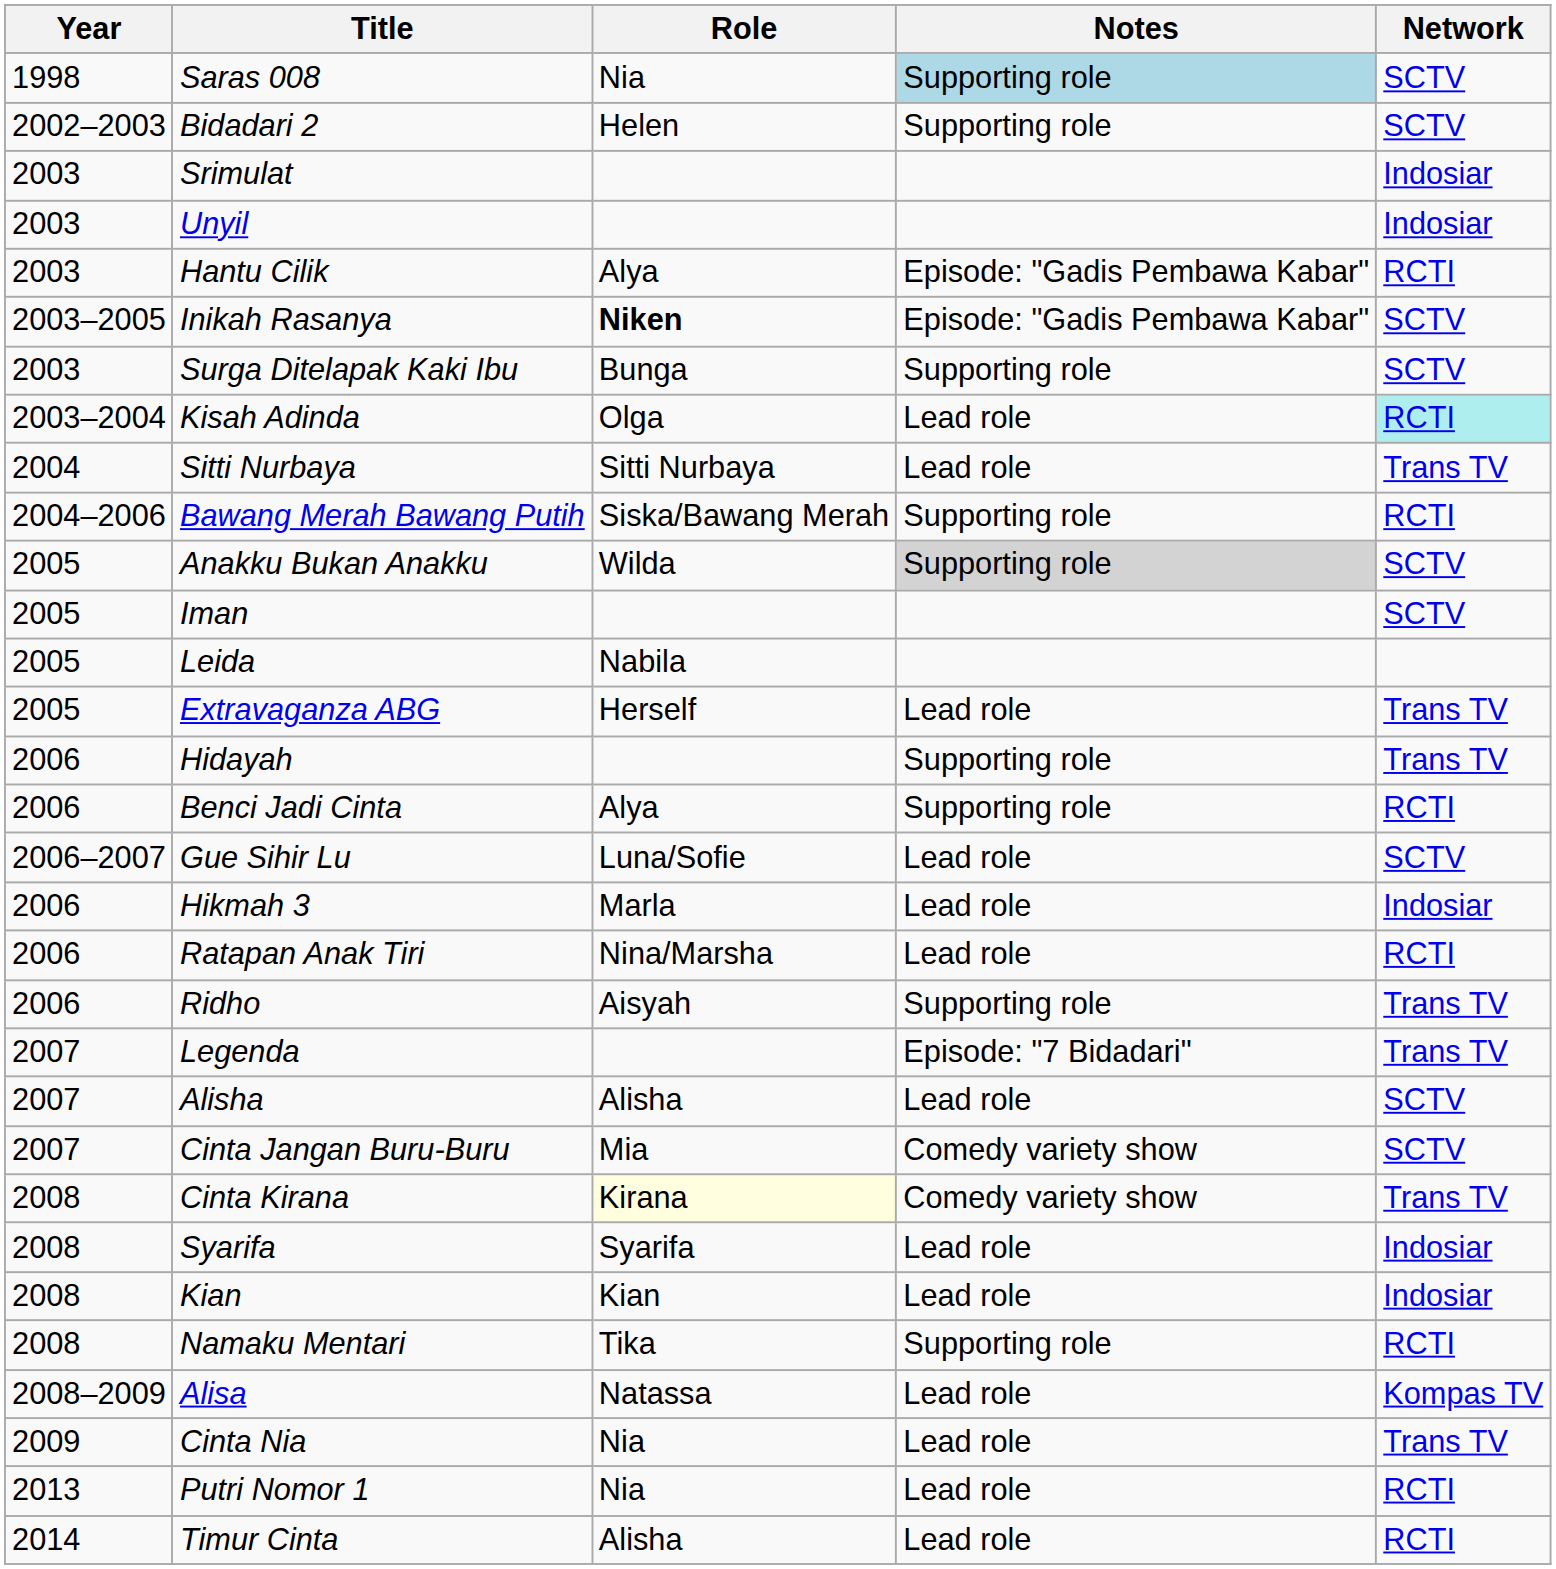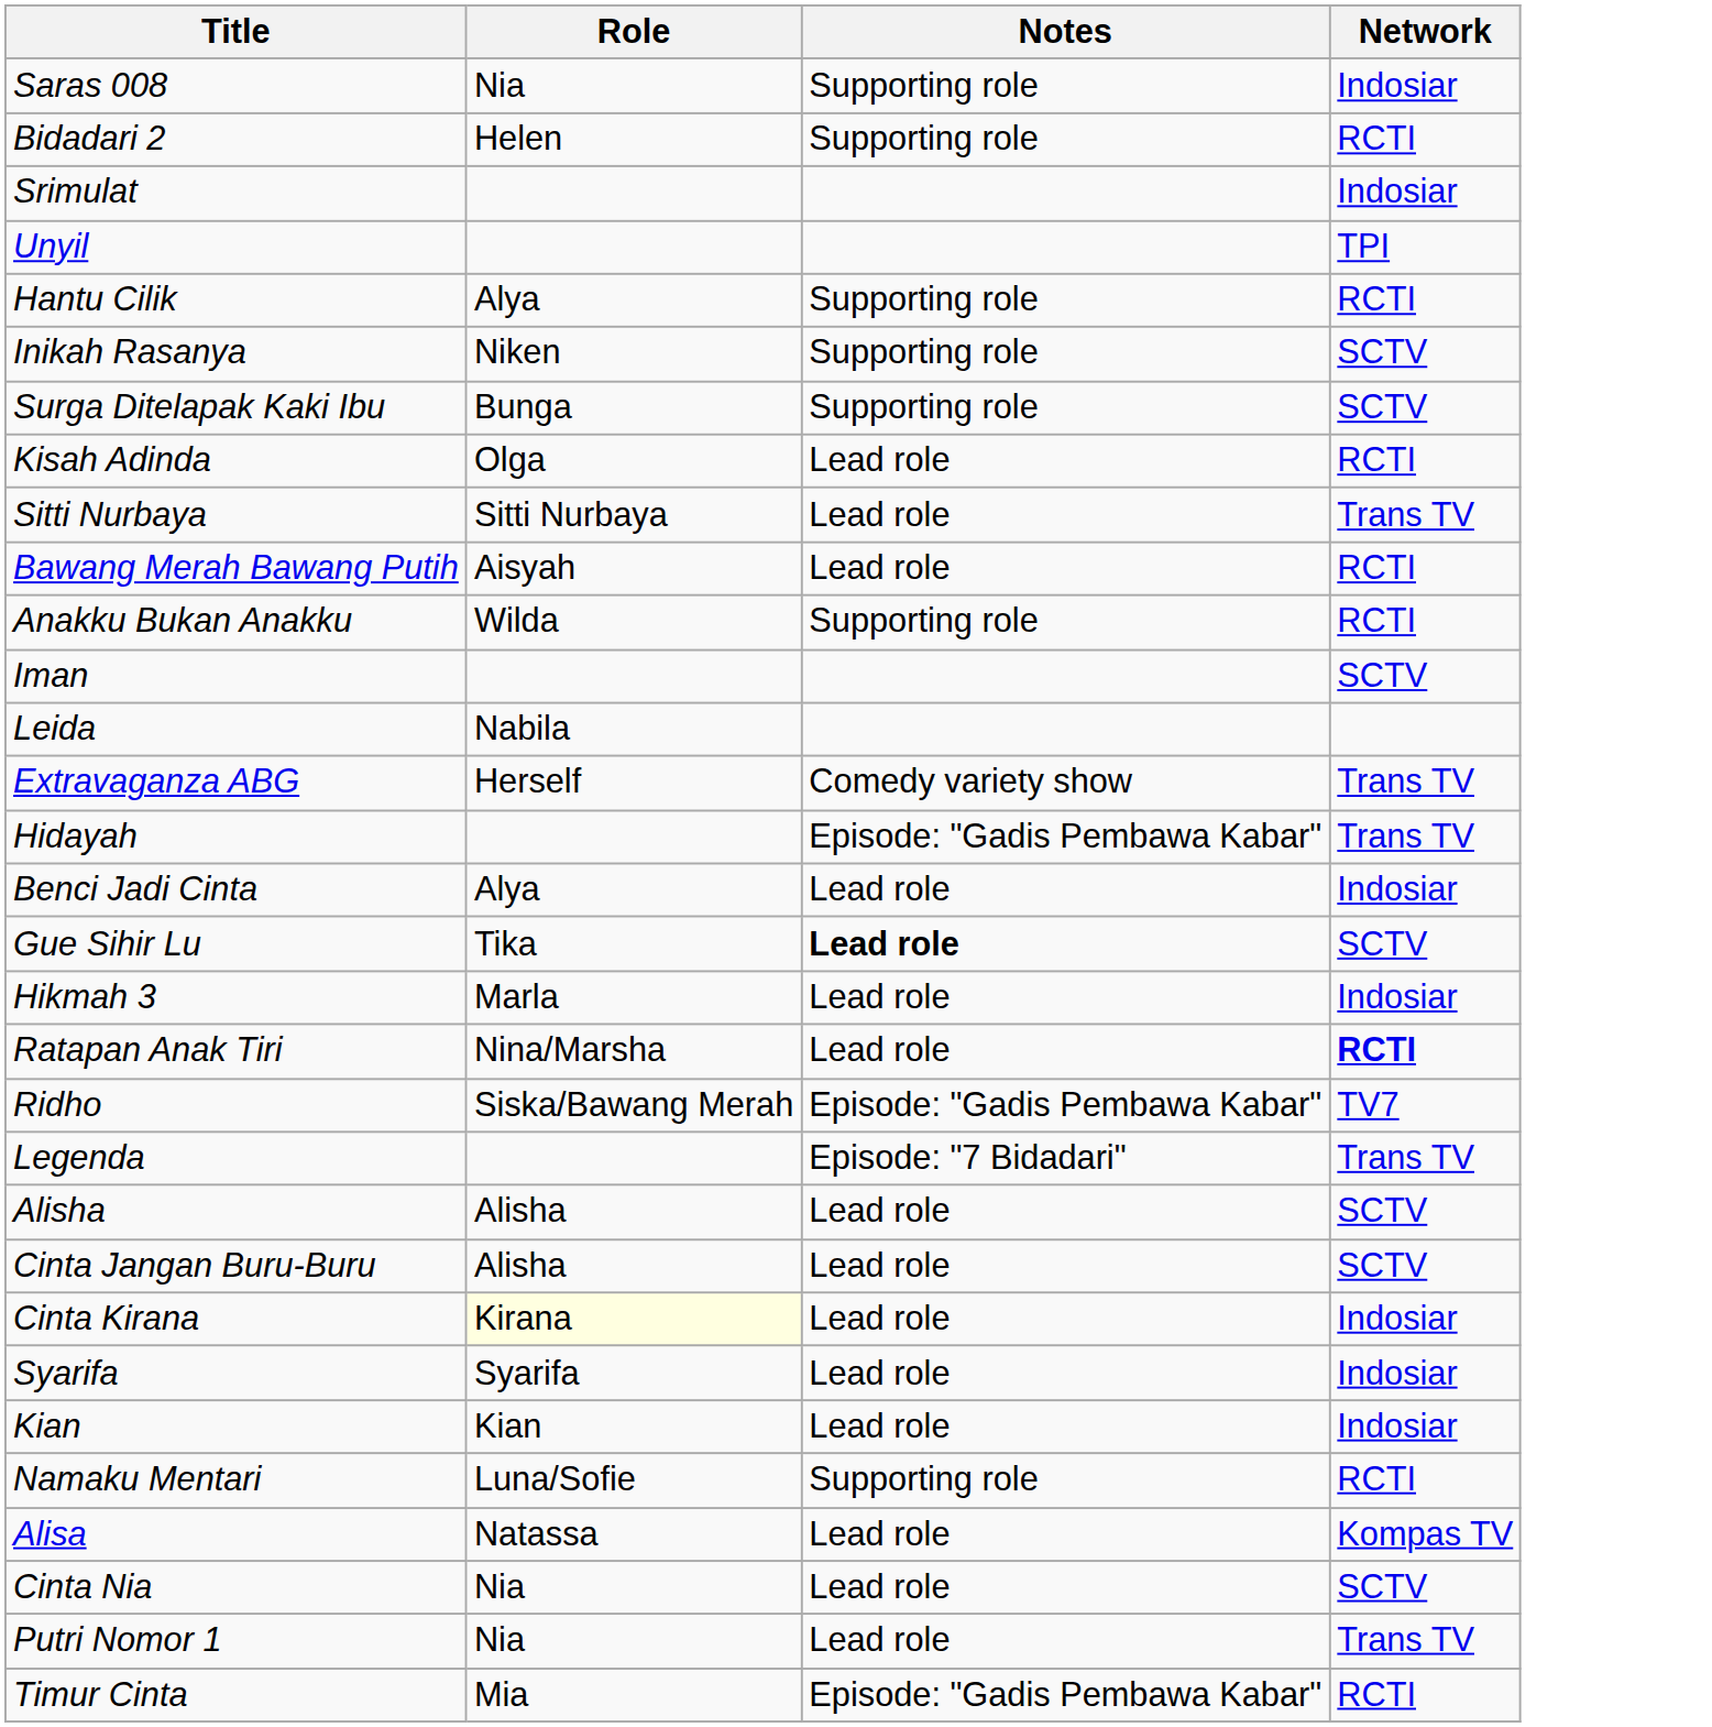- column: Year | 1998 | 2002–2003 | 2003 | 2003 | 2003 | 2003–2005 | 2003 | 2003–2004 | 2004 | 2004–2006 | 2005 | 2005 | 2005 | 2005 | 2006 | 2006 | 2006–2007 | 2006 | 2006 | 2006 | 2007 | 2007 | 2007 | 2008 | 2008 | 2008 | 2008 | 2008–2009 | 2009 | 2013 | 2014
Saras 008 | Notes: lightblue background -> no background
Saras 008 | Network: SCTV -> Indosiar
Bidadari 2 | Network: SCTV -> RCTI
Unyil | Network: Indosiar -> TPI
Hantu Cilik | Notes: Episode: "Gadis Pembawa Kabar" -> Supporting role
Inikah Rasanya | Role: bold -> normal
Inikah Rasanya | Notes: Episode: "Gadis Pembawa Kabar" -> Supporting role
Kisah Adinda | Network: paleturquoise background -> no background
Bawang Merah Bawang Putih | Role: Siska/Bawang Merah -> Aisyah
Bawang Merah Bawang Putih | Notes: Supporting role -> Lead role
Anakku Bukan Anakku | Notes: lightgrey background -> no background
Anakku Bukan Anakku | Network: SCTV -> RCTI
Extravaganza ABG | Notes: Lead role -> Comedy variety show
Hidayah | Notes: Supporting role -> Episode: "Gadis Pembawa Kabar"
Benci Jadi Cinta | Notes: Supporting role -> Lead role
Benci Jadi Cinta | Network: RCTI -> Indosiar
Gue Sihir Lu | Role: Luna/Sofie -> Tika
Gue Sihir Lu | Notes: normal -> bold
Ratapan Anak Tiri | Network: normal -> bold
Ridho | Role: Aisyah -> Siska/Bawang Merah
Ridho | Notes: Supporting role -> Episode: "Gadis Pembawa Kabar"
Ridho | Network: Trans TV -> TV7
Cinta Jangan Buru-Buru | Role: Mia -> Alisha
Cinta Jangan Buru-Buru | Notes: Comedy variety show -> Lead role
Cinta Kirana | Notes: Comedy variety show -> Lead role
Cinta Kirana | Network: Trans TV -> Indosiar
Namaku Mentari | Role: Tika -> Luna/Sofie
Cinta Nia | Network: Trans TV -> SCTV
Putri Nomor 1 | Network: RCTI -> Trans TV
Timur Cinta | Role: Alisha -> Mia
Timur Cinta | Notes: Lead role -> Episode: "Gadis Pembawa Kabar"
